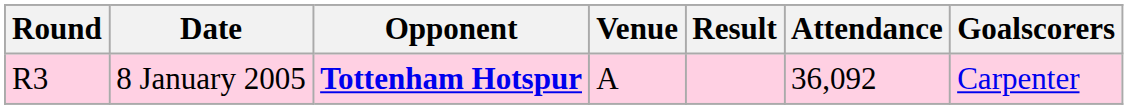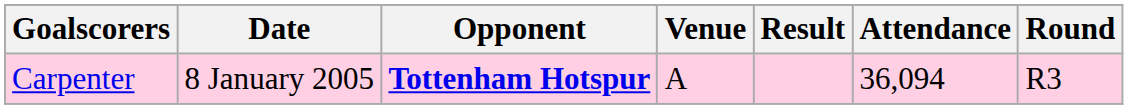columns swapped: Round <-> Goalscorers
8 January 2005 | Attendance: 36,092 -> 36,094
